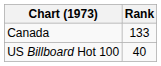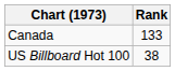US Billboard Hot 100 | Rank: 40 -> 38
